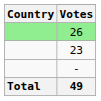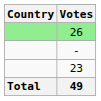rows swapped: 23 <-> -
